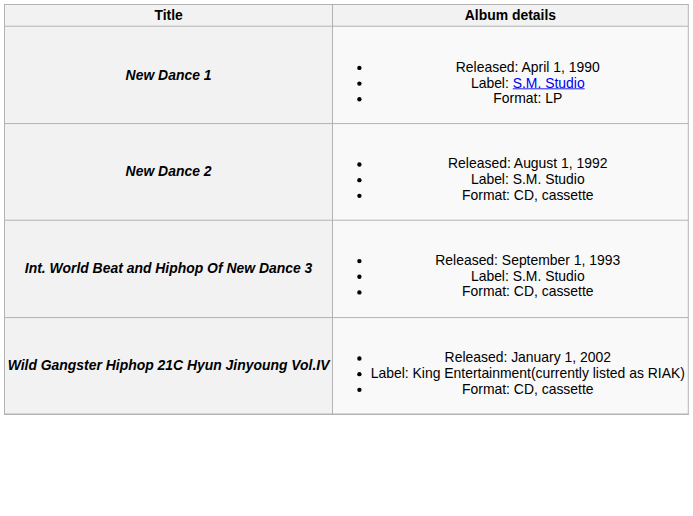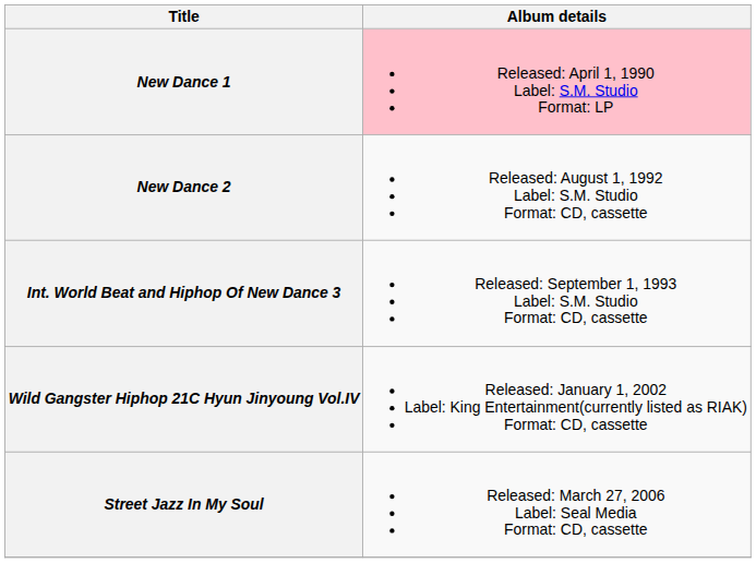New Dance 1 | Album details: no background -> pink background
+ row: Street Jazz In My Soul | Released: March 27, 2006 Label: Seal Media Format: CD, cassette
